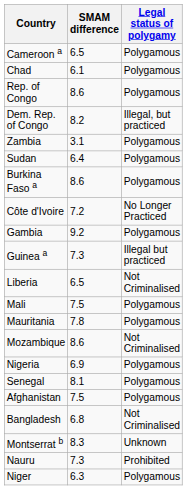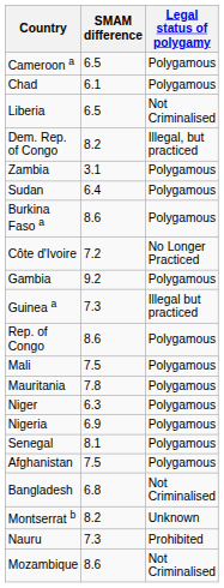rows swapped: Rep. of Congo <-> Liberia
rows swapped: Niger <-> Mozambique
Montserrat b | SMAM difference: 8.3 -> 8.2
